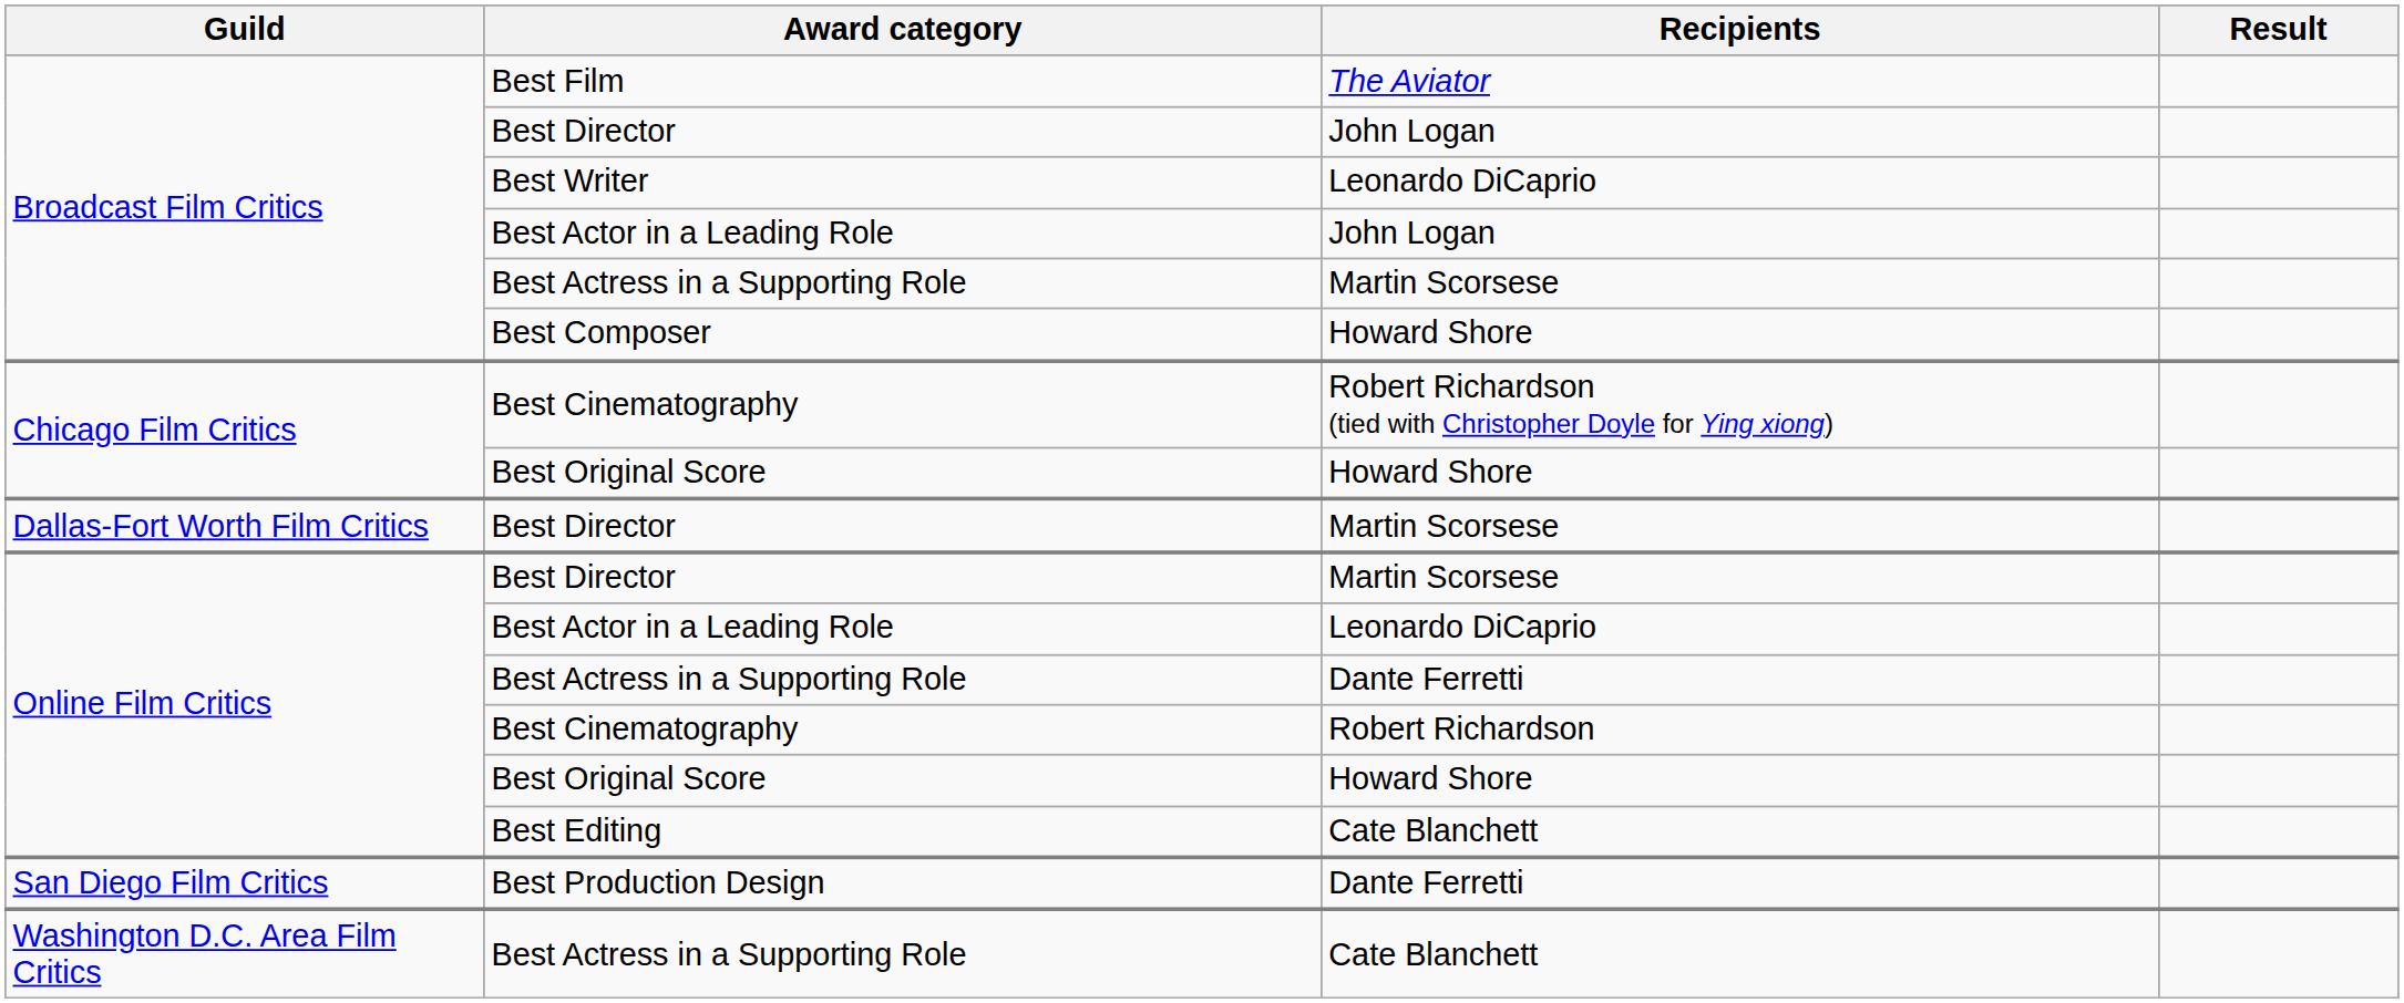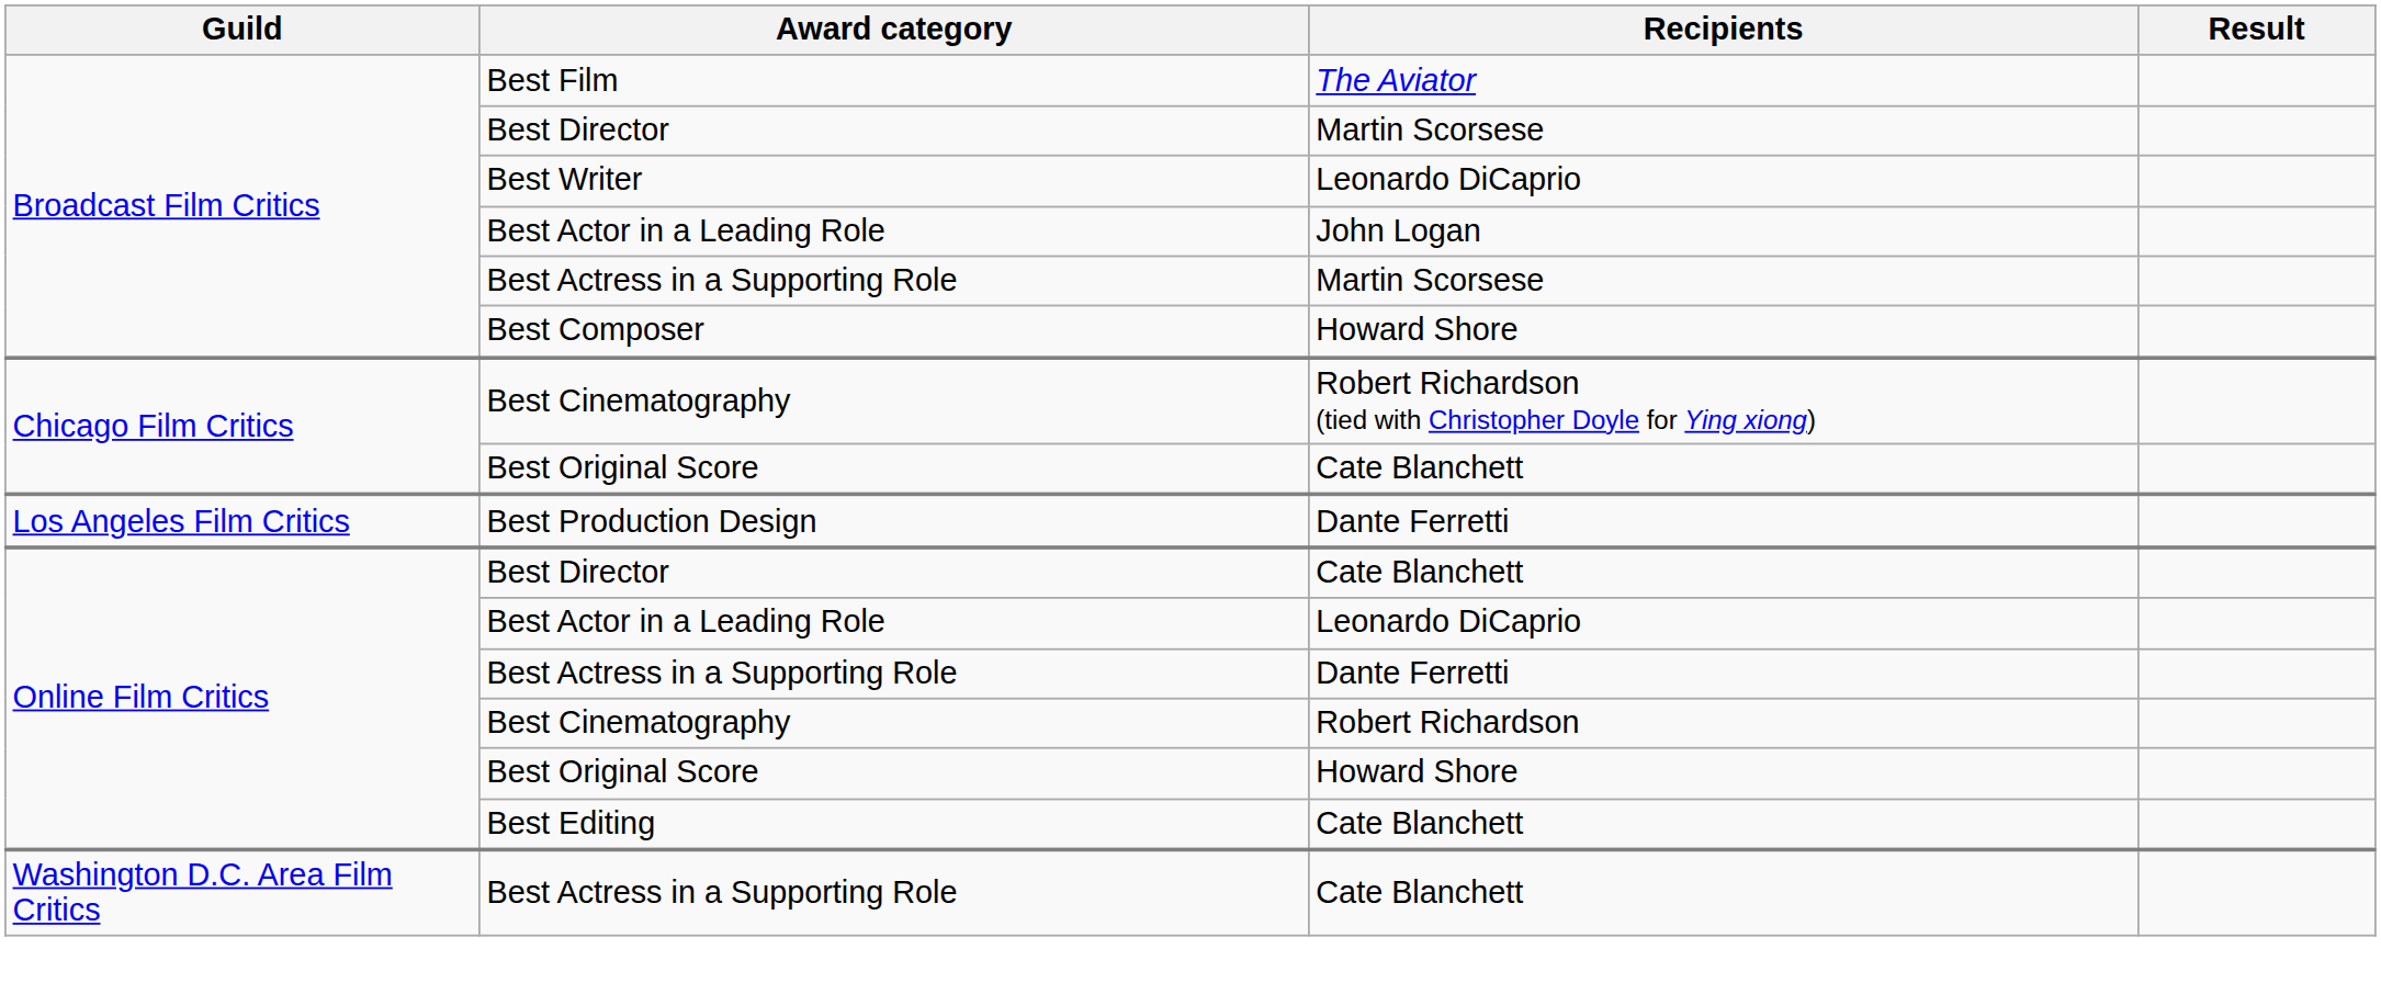Broadcast Film Critics / Best Director | Recipients: John Logan -> Martin Scorsese
Chicago Film Critics / Best Original Score | Recipients: Howard Shore -> Cate Blanchett
- row: Dallas-Fort Worth Film Critics | Best Director | Martin Scorsese
+ row: Los Angeles Film Critics | Best Production Design | Dante Ferretti
Online Film Critics / Best Director | Recipients: Martin Scorsese -> Cate Blanchett
- row: San Diego Film Critics | Best Production Design | Dante Ferretti
